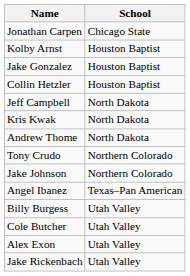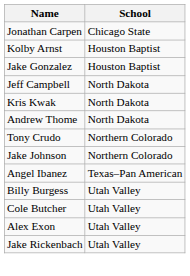- row: Collin Hetzler | Houston Baptist
